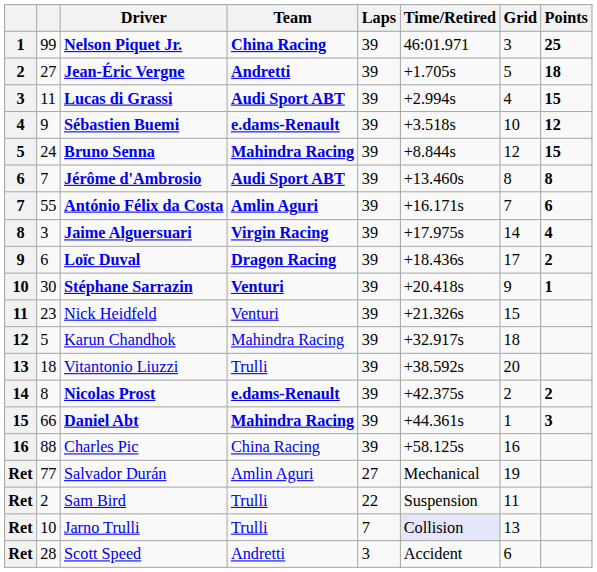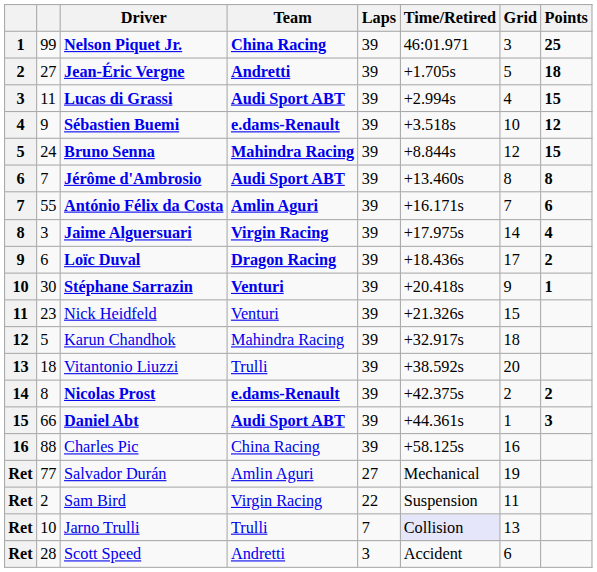Daniel Abt | Team: Mahindra Racing -> Audi Sport ABT
Sam Bird | Team: Trulli -> Virgin Racing
